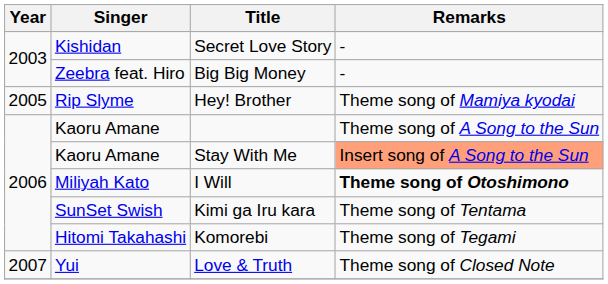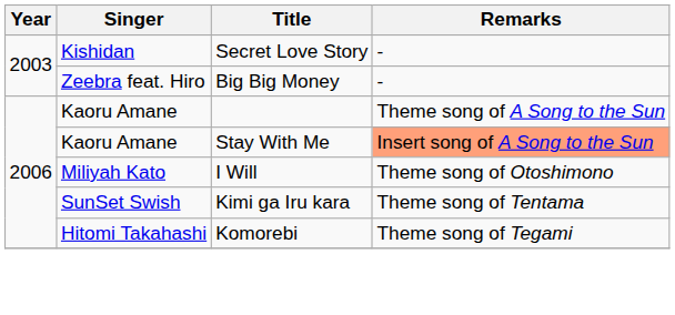- row: 2005 | Rip Slyme | Hey! Brother | Theme song of Mamiya kyodai
I Will | Remarks: bold -> normal
- row: 2007 | Yui | Love & Truth | Theme song of Closed Note
